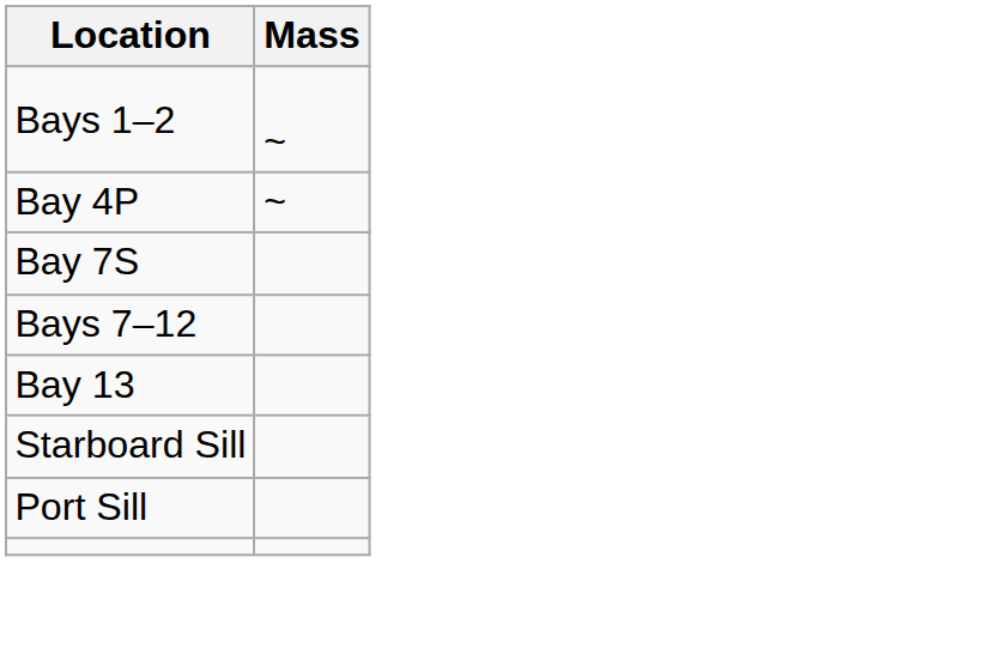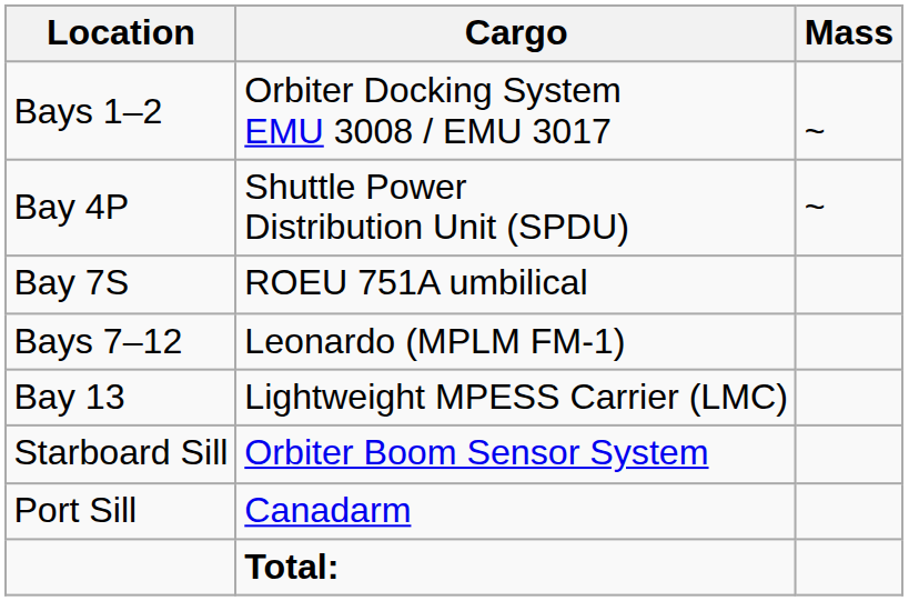+ column: Cargo | Orbiter Docking System EMU 3008 / EMU 3017 | Shuttle Power Distribution Unit (SPDU) | ROEU 751A umbilical | Leonardo (MPLM FM-1) | Lightweight MPESS Carrier (LMC) | Orbiter Boom Sensor System | Canadarm | Total:
